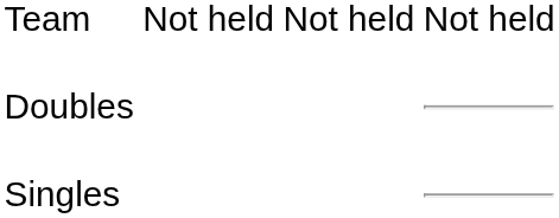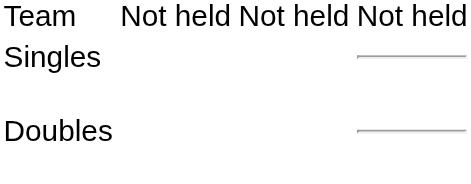rows swapped: Singles <-> Doubles
